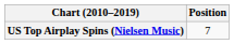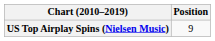US Top Airplay Spins (Nielsen Music) | Position: 7 -> 9
